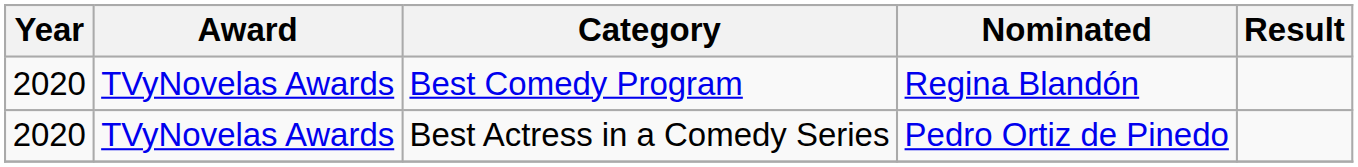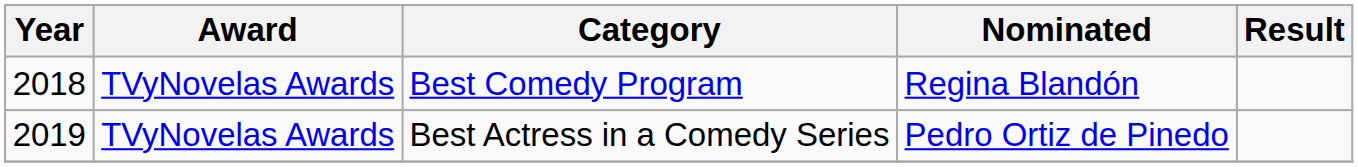Best Comedy Program | Year: 2020 -> 2018
Best Actress in a Comedy Series | Year: 2020 -> 2019
